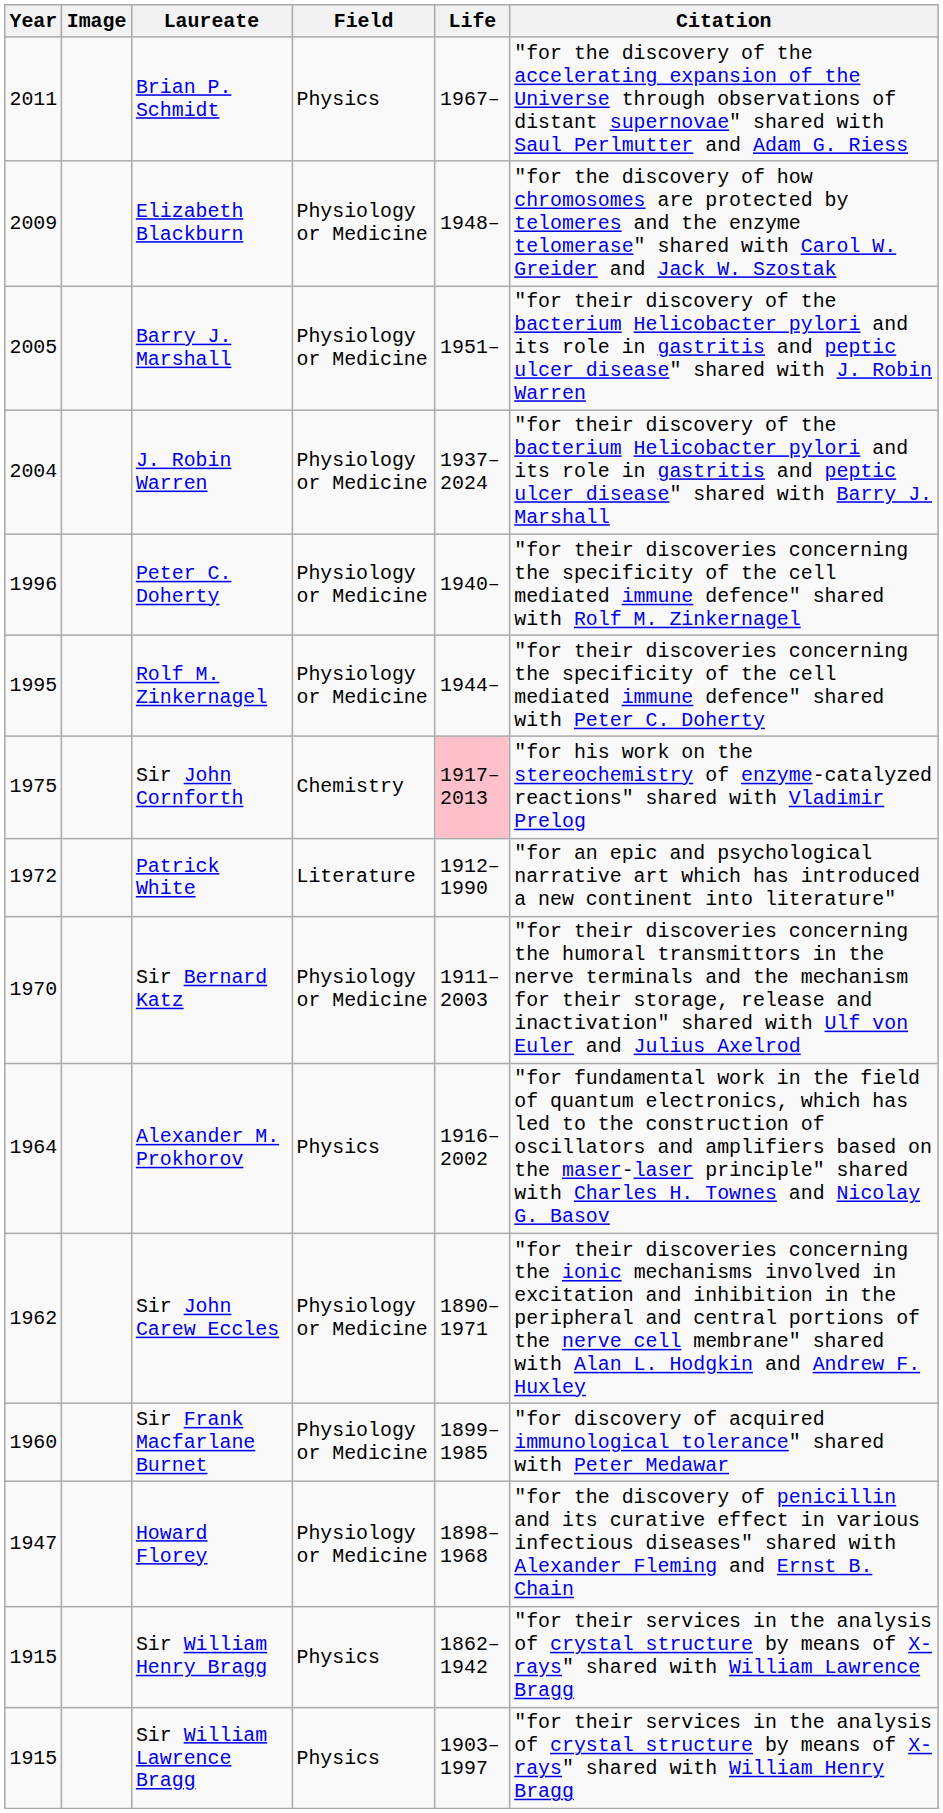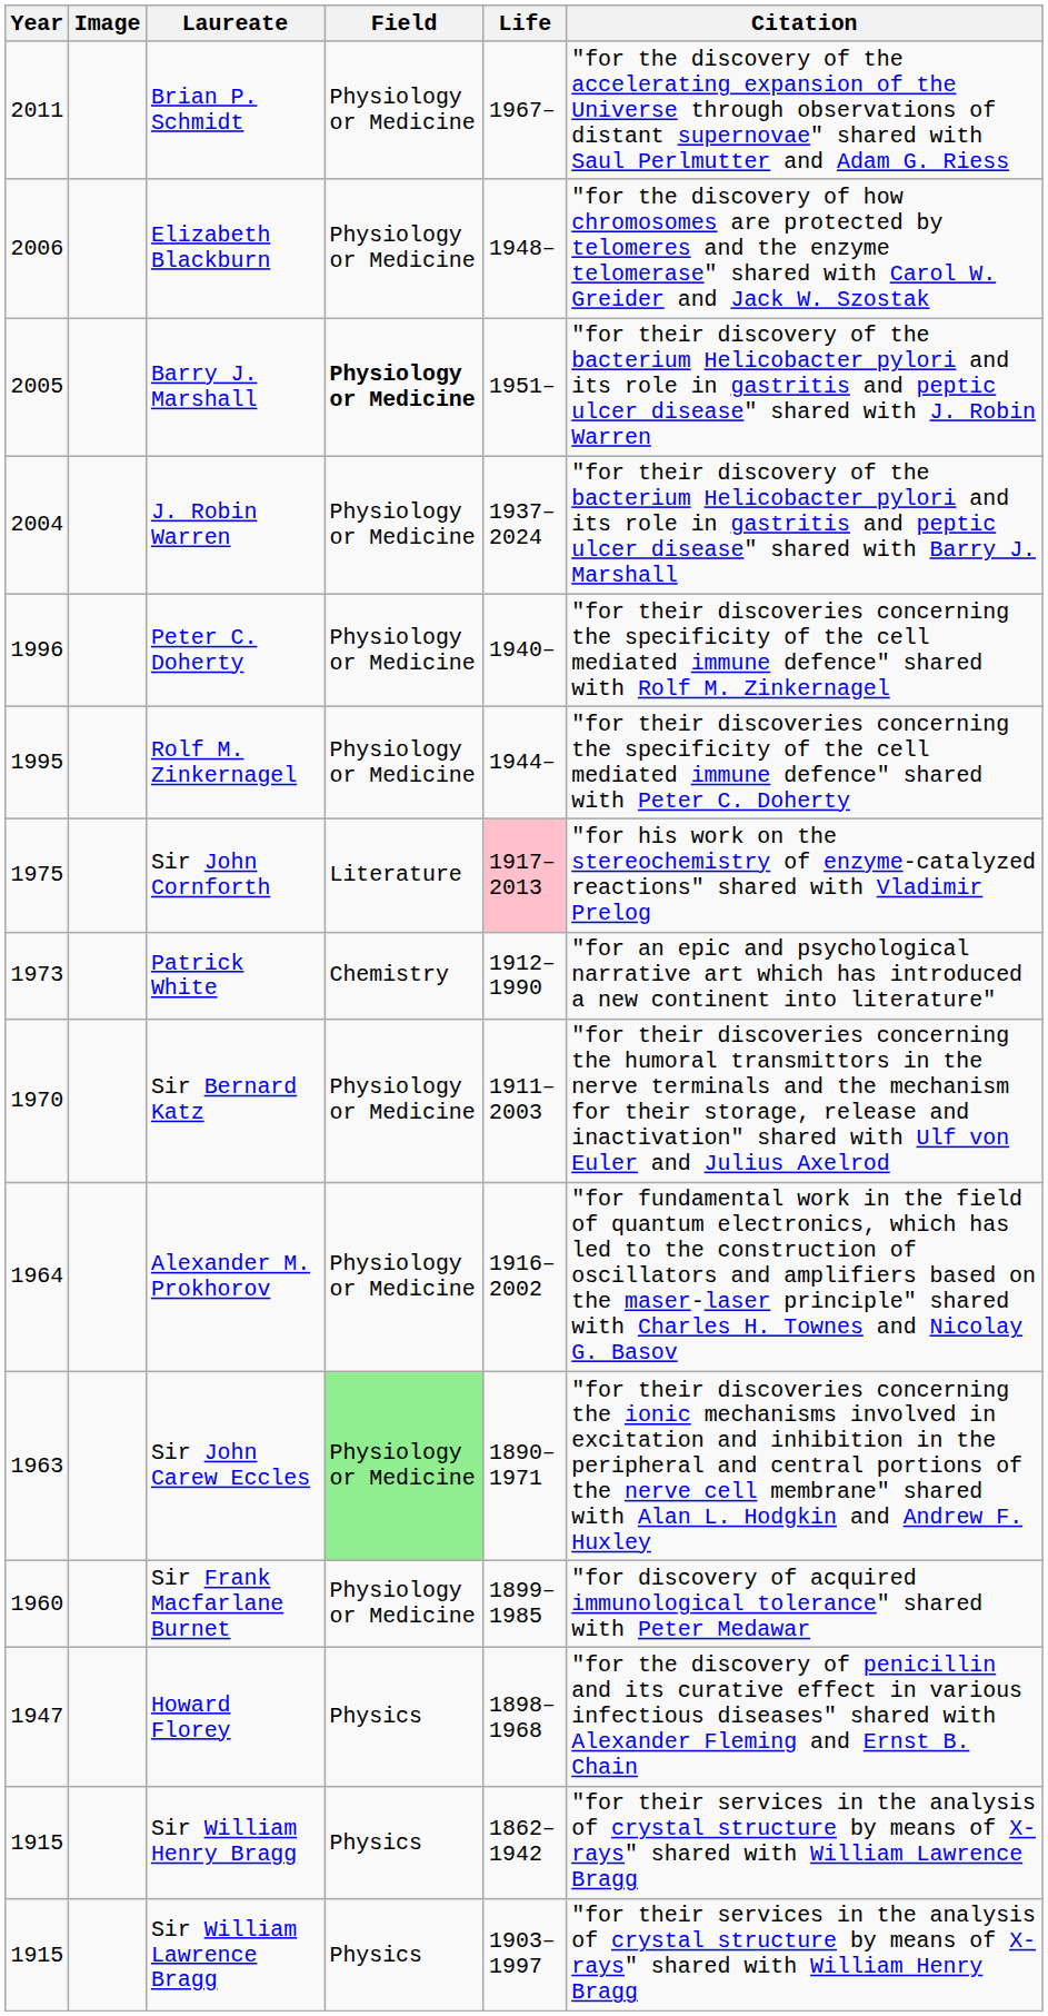Brian P. Schmidt | Field: Physics -> Physiology or Medicine
Elizabeth Blackburn | Year: 2009 -> 2006
Barry J. Marshall | Field: normal -> bold
Sir John Cornforth | Field: Chemistry -> Literature
Patrick White | Year: 1972 -> 1973
Patrick White | Field: Literature -> Chemistry
Alexander M. Prokhorov | Field: Physics -> Physiology or Medicine
Sir John Carew Eccles | Year: 1962 -> 1963
Sir John Carew Eccles | Field: no background -> lightgreen background
Howard Florey | Field: Physiology or Medicine -> Physics
